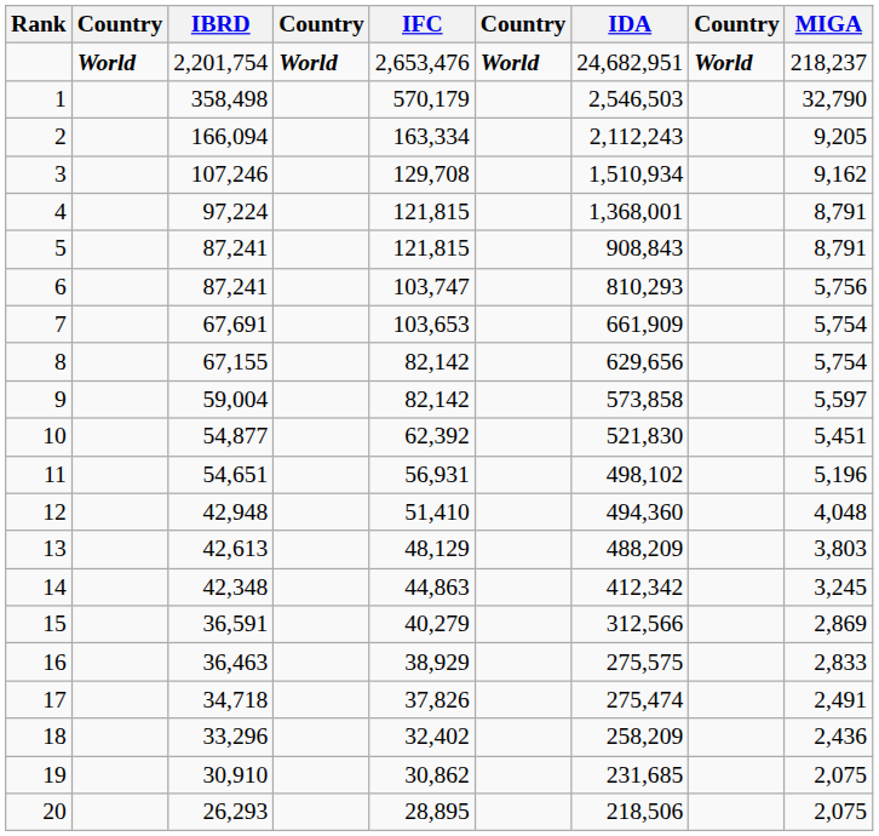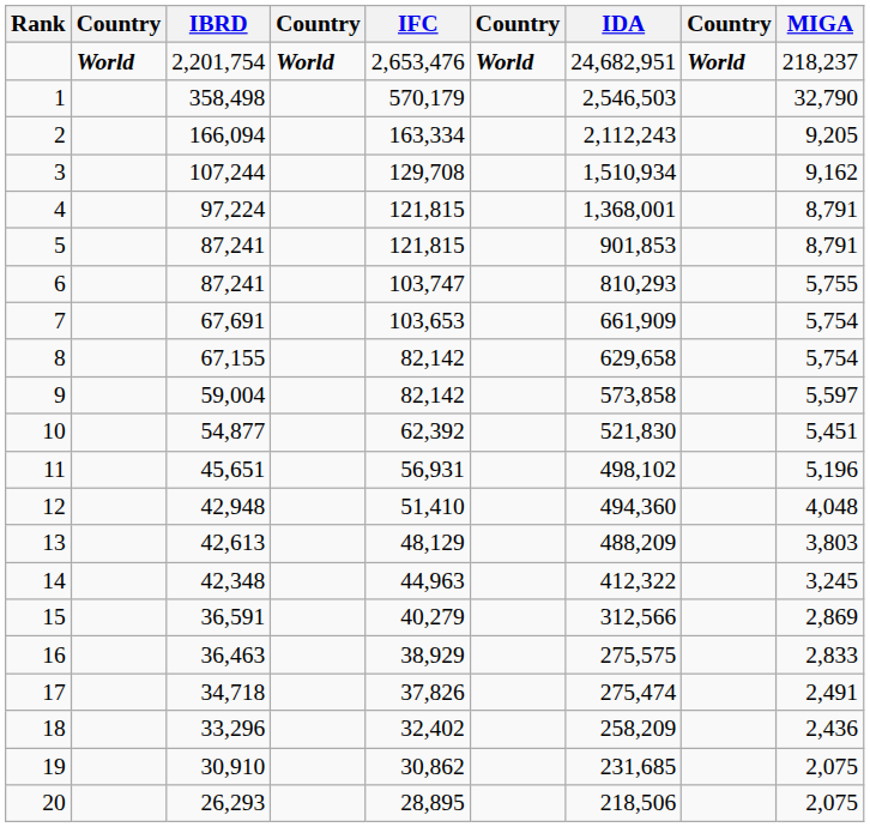3 | IBRD: 107,246 -> 107,244
5 | IDA: 908,843 -> 901,853
6 | MIGA: 5,756 -> 5,755
8 | IDA: 629,656 -> 629,658
11 | IBRD: 54,651 -> 45,651
14 | IFC: 44,863 -> 44,963
14 | IDA: 412,342 -> 412,322
